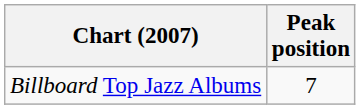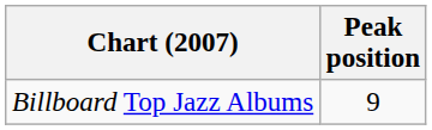Billboard Top Jazz Albums | Peak position: 7 -> 9
